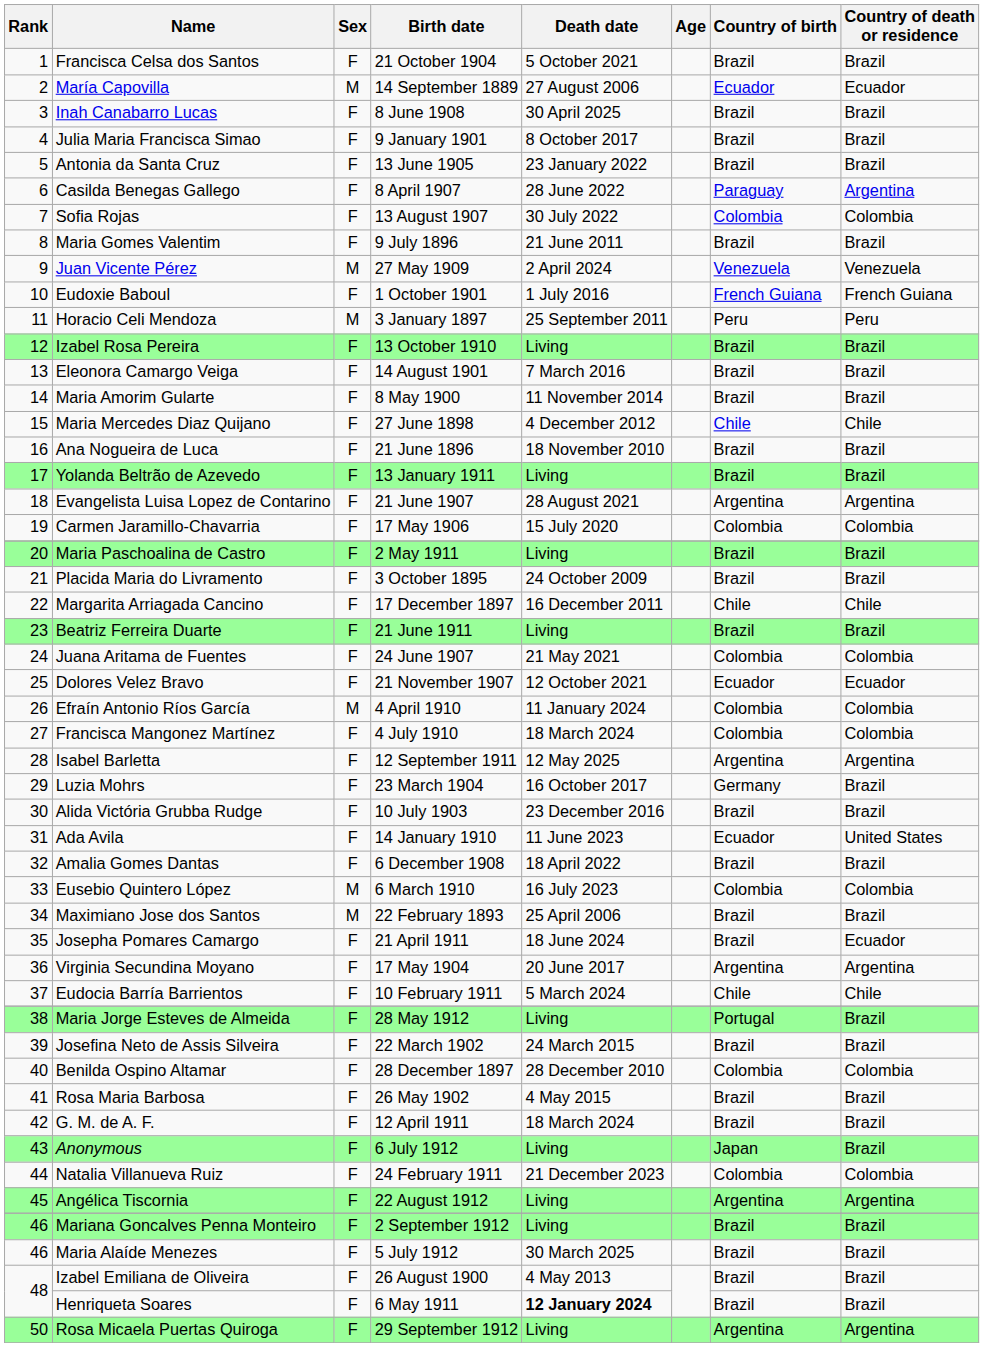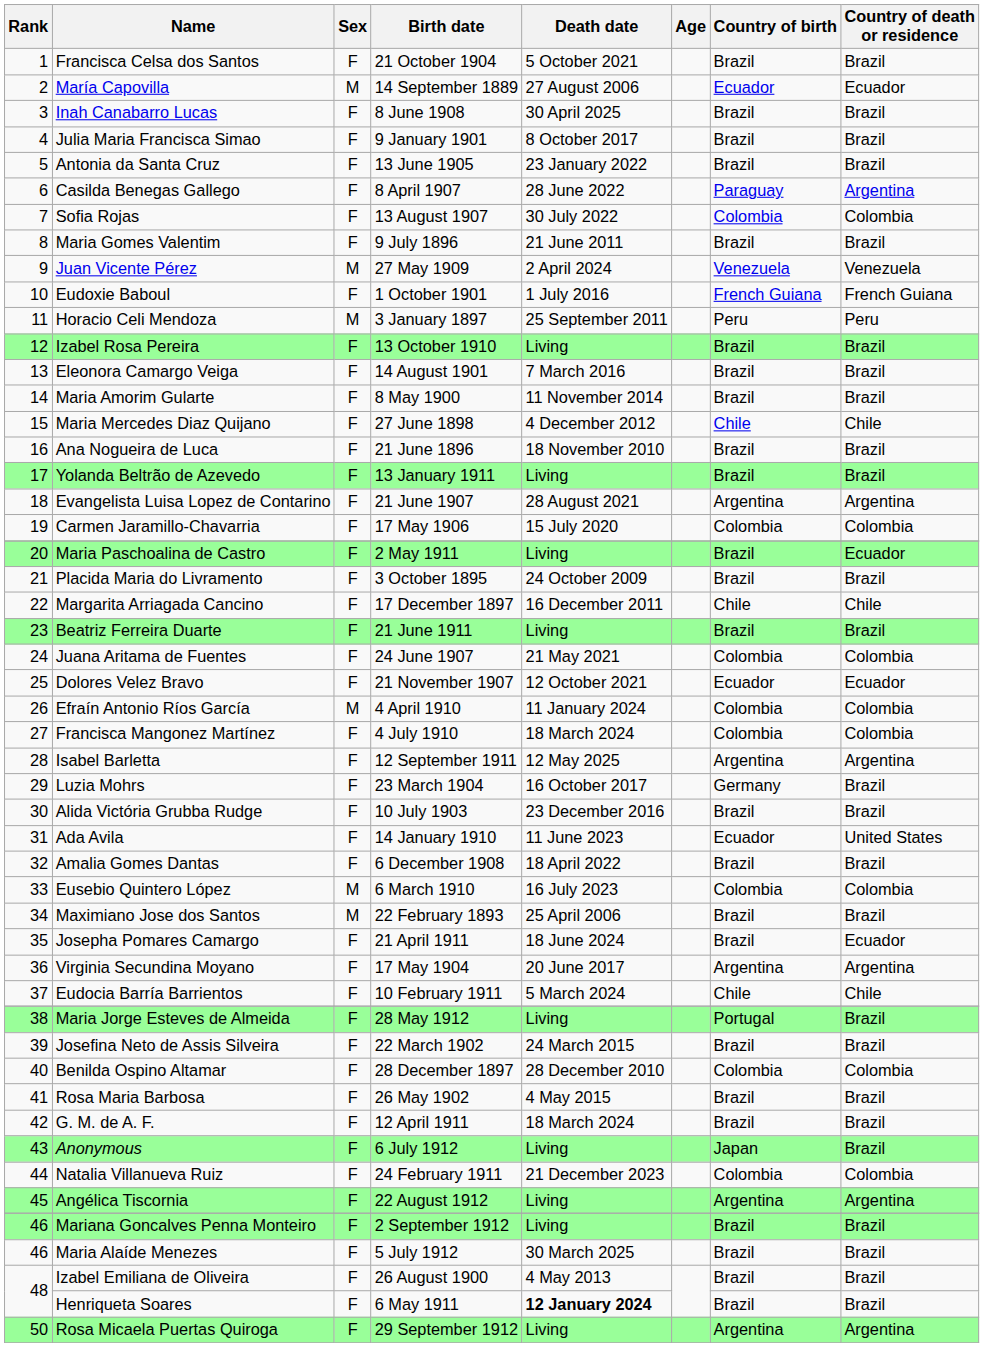Maria Paschoalina de Castro | Country of death or residence: Brazil -> Ecuador
